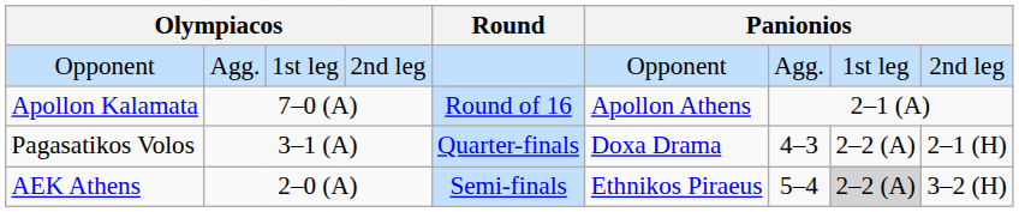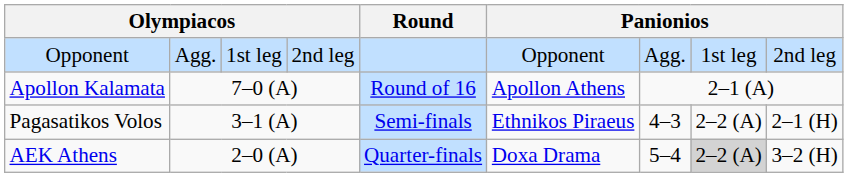Pagasatikos Volos | Round: Quarter-finals -> Semi-finals
Pagasatikos Volos | column 6: Doxa Drama -> Ethnikos Piraeus
AEK Athens | Round: Semi-finals -> Quarter-finals
AEK Athens | column 6: Ethnikos Piraeus -> Doxa Drama
